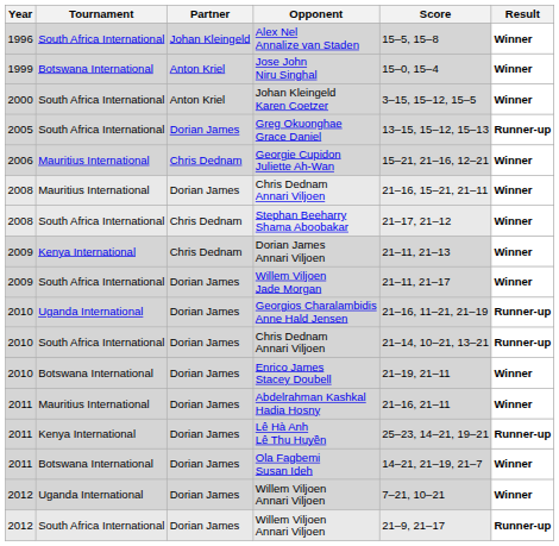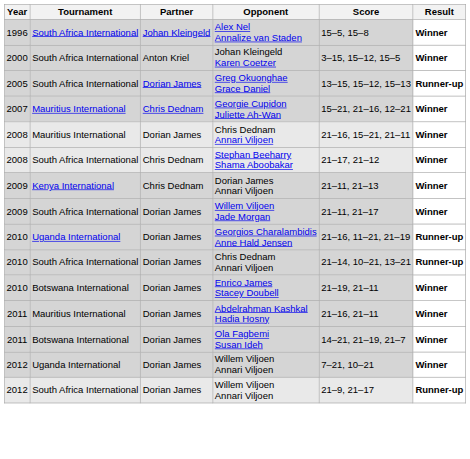- row: 1999 | Botswana International | Anton Kriel | Jose John Niru Singhal | 15–0, 15–4 | Winner
Georgie Cupidon Juliette Ah-Wan | Year: 2006 -> 2007
- row: 2011 | Kenya International | Dorian James | Lê Hà Anh Lê Thu Huyền | 25–23, 14–21, 19–21 | Runner-up
